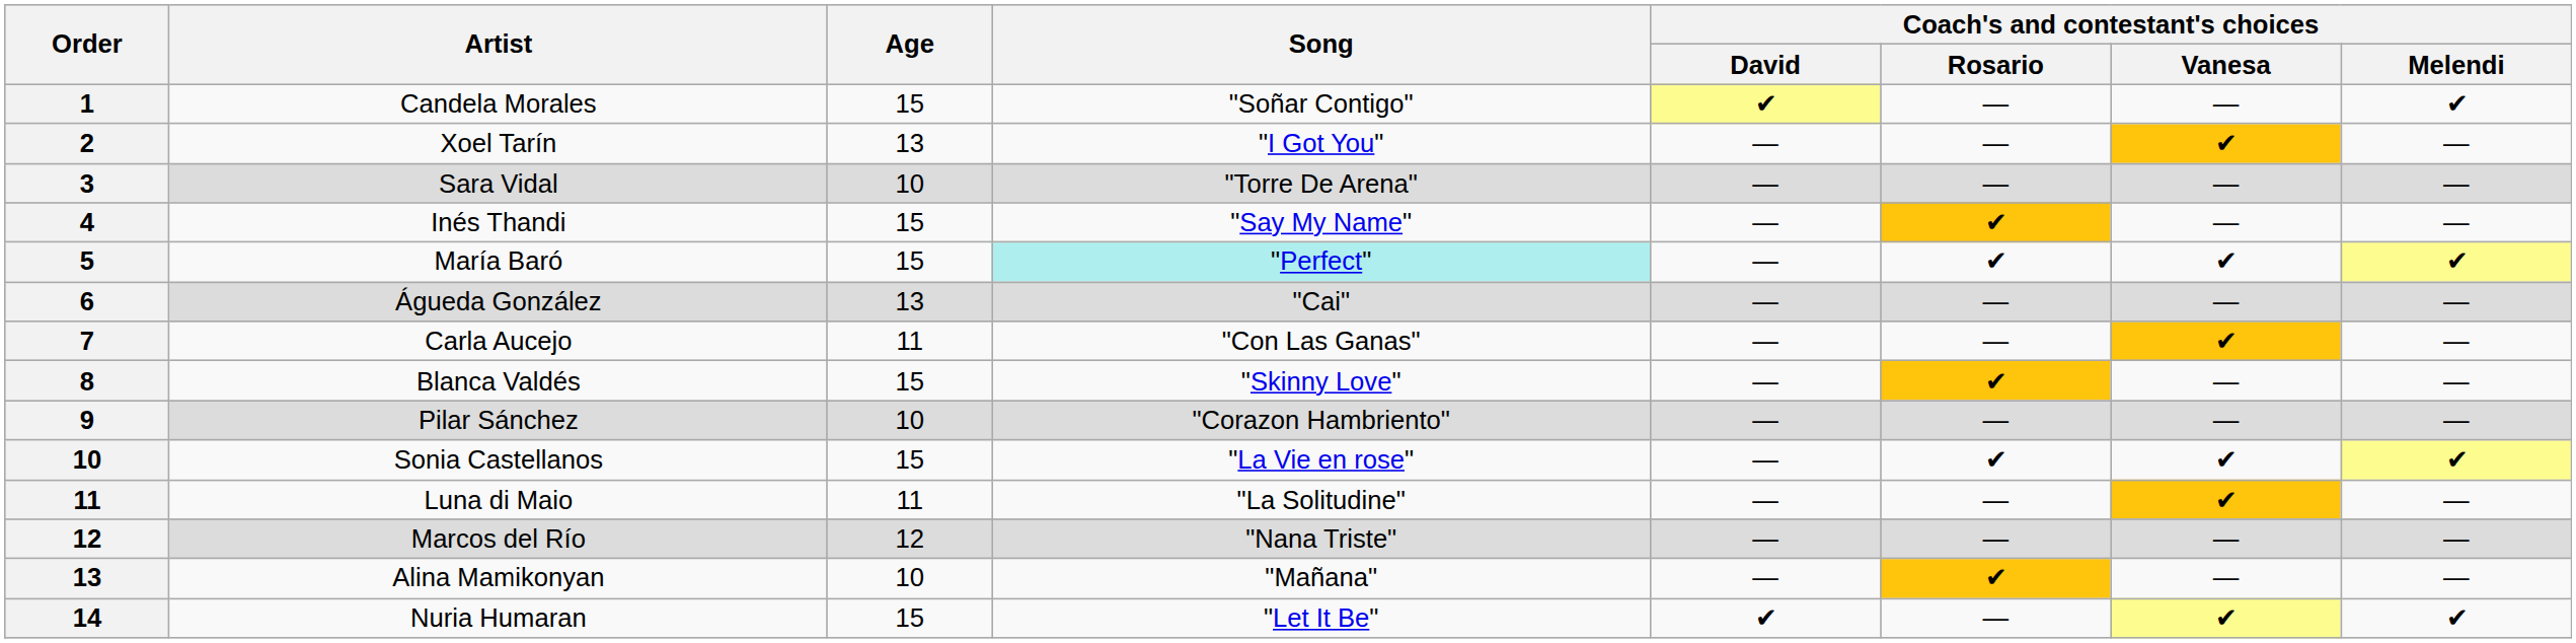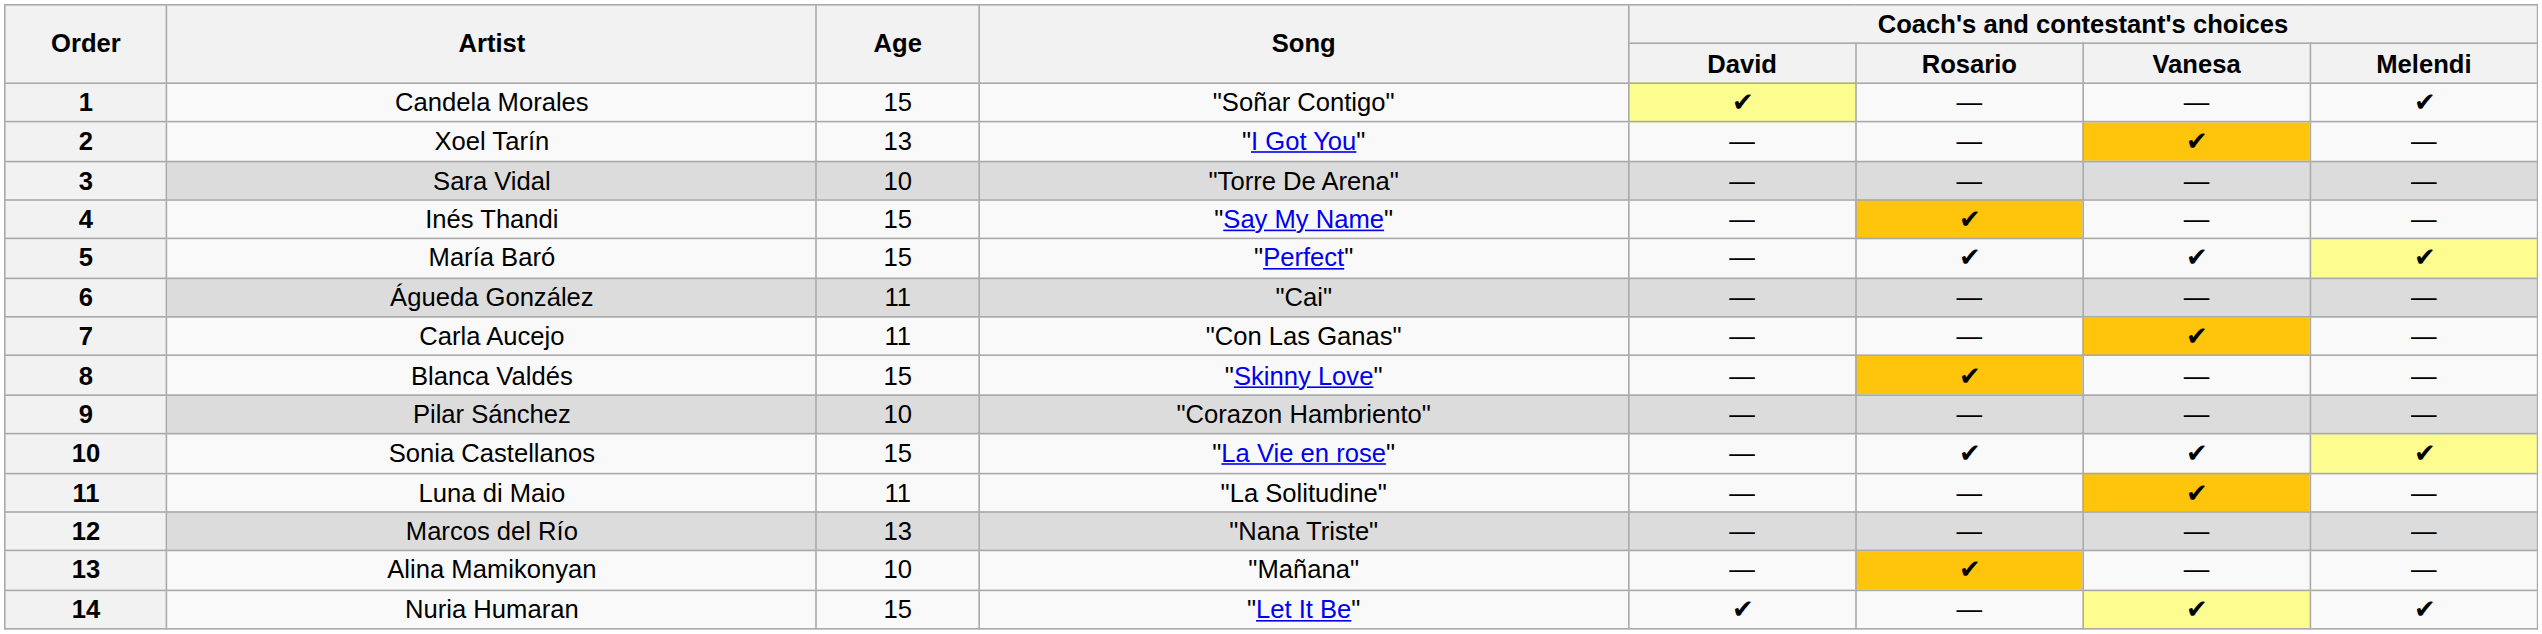María Baró | Song: paleturquoise background -> no background
Águeda González | Age: 13 -> 11
Marcos del Río | Age: 12 -> 13
